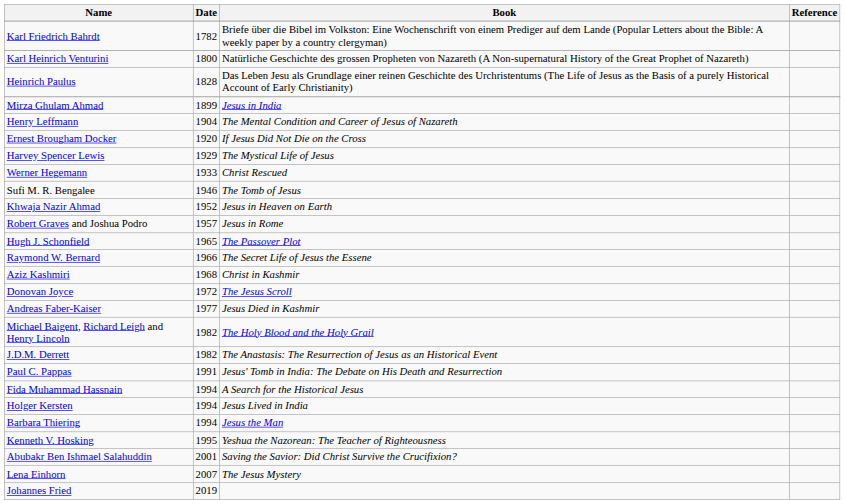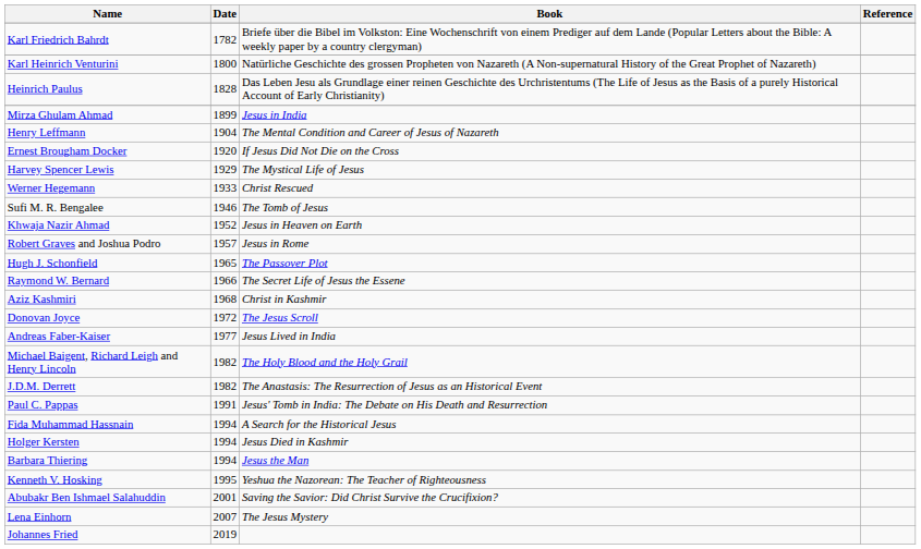Andreas Faber-Kaiser | Book: Jesus Died in Kashmir -> Jesus Lived in India
Holger Kersten | Book: Jesus Lived in India -> Jesus Died in Kashmir
